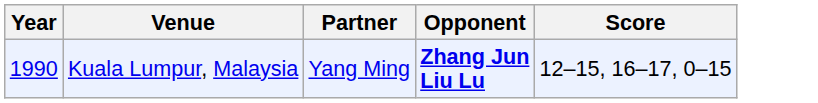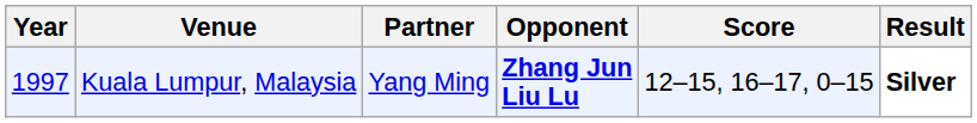+ column: Result | Silver
Kuala Lumpur, Malaysia | Year: 1990 -> 1997
